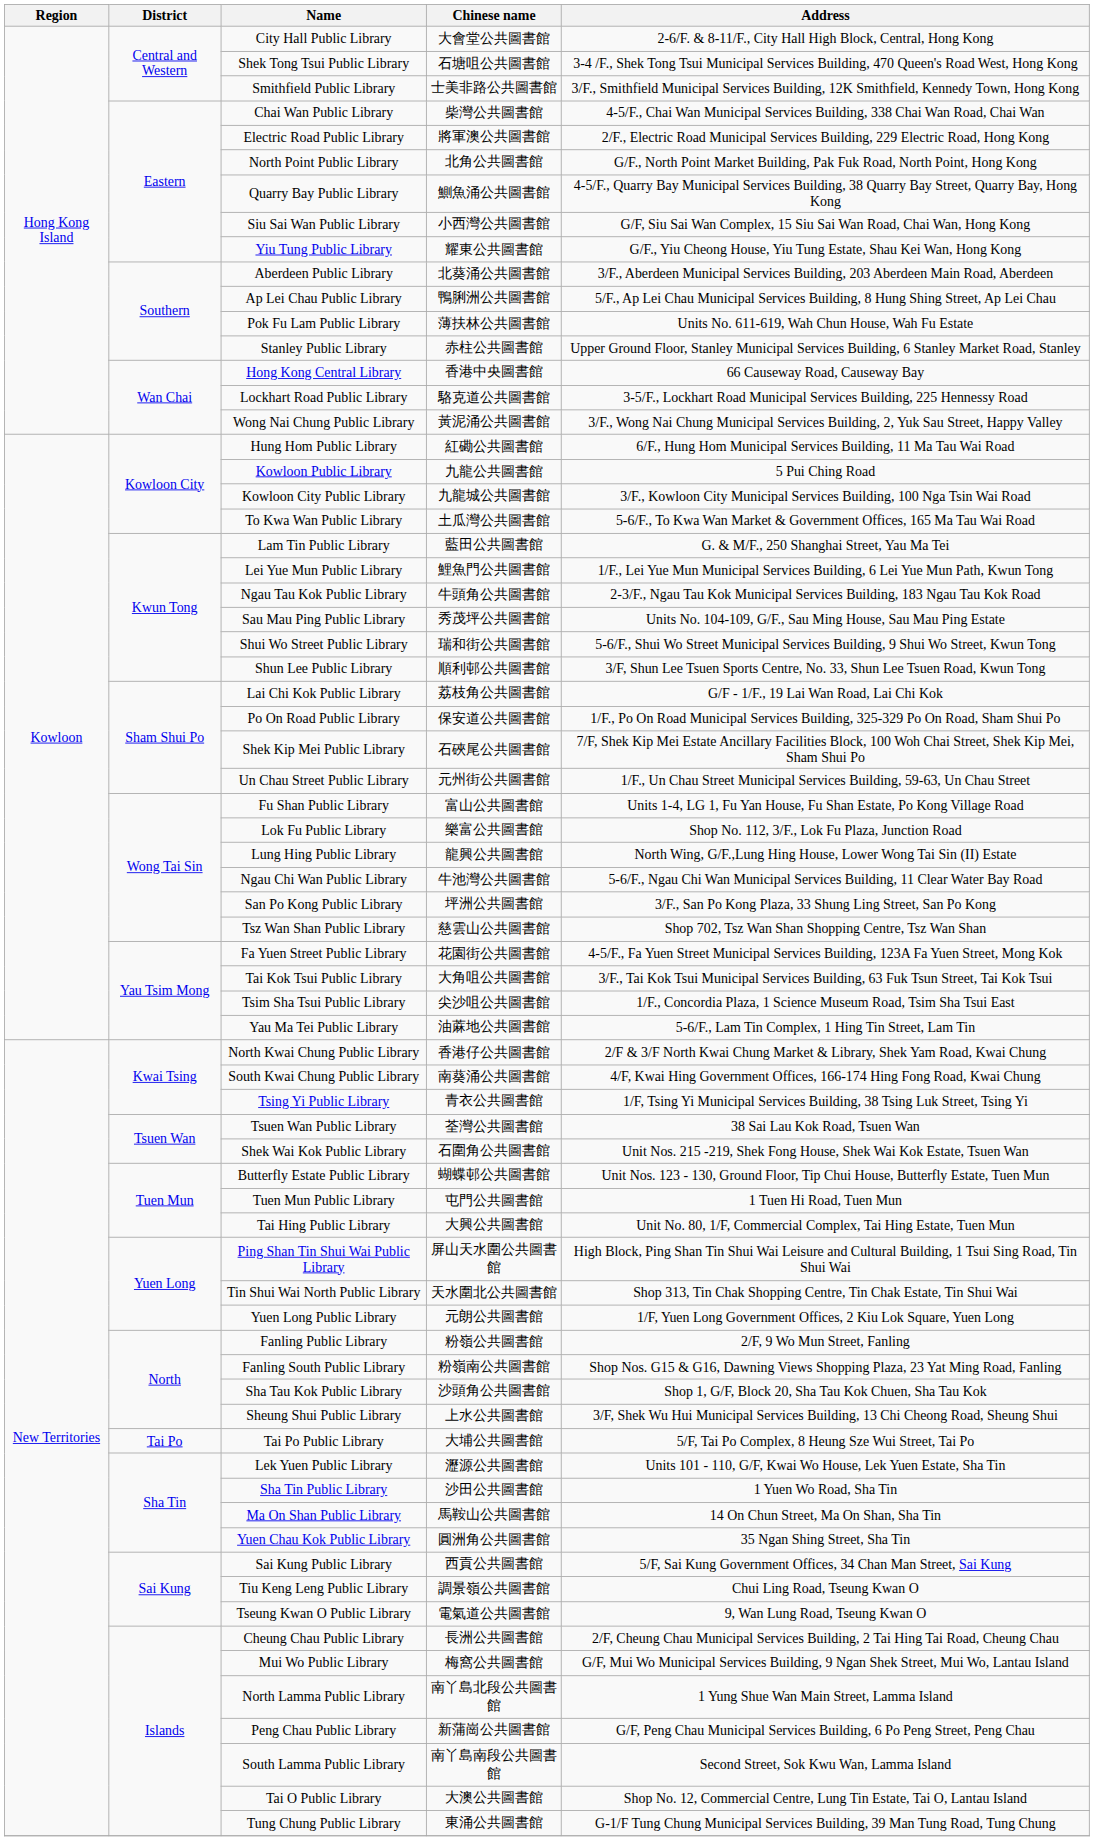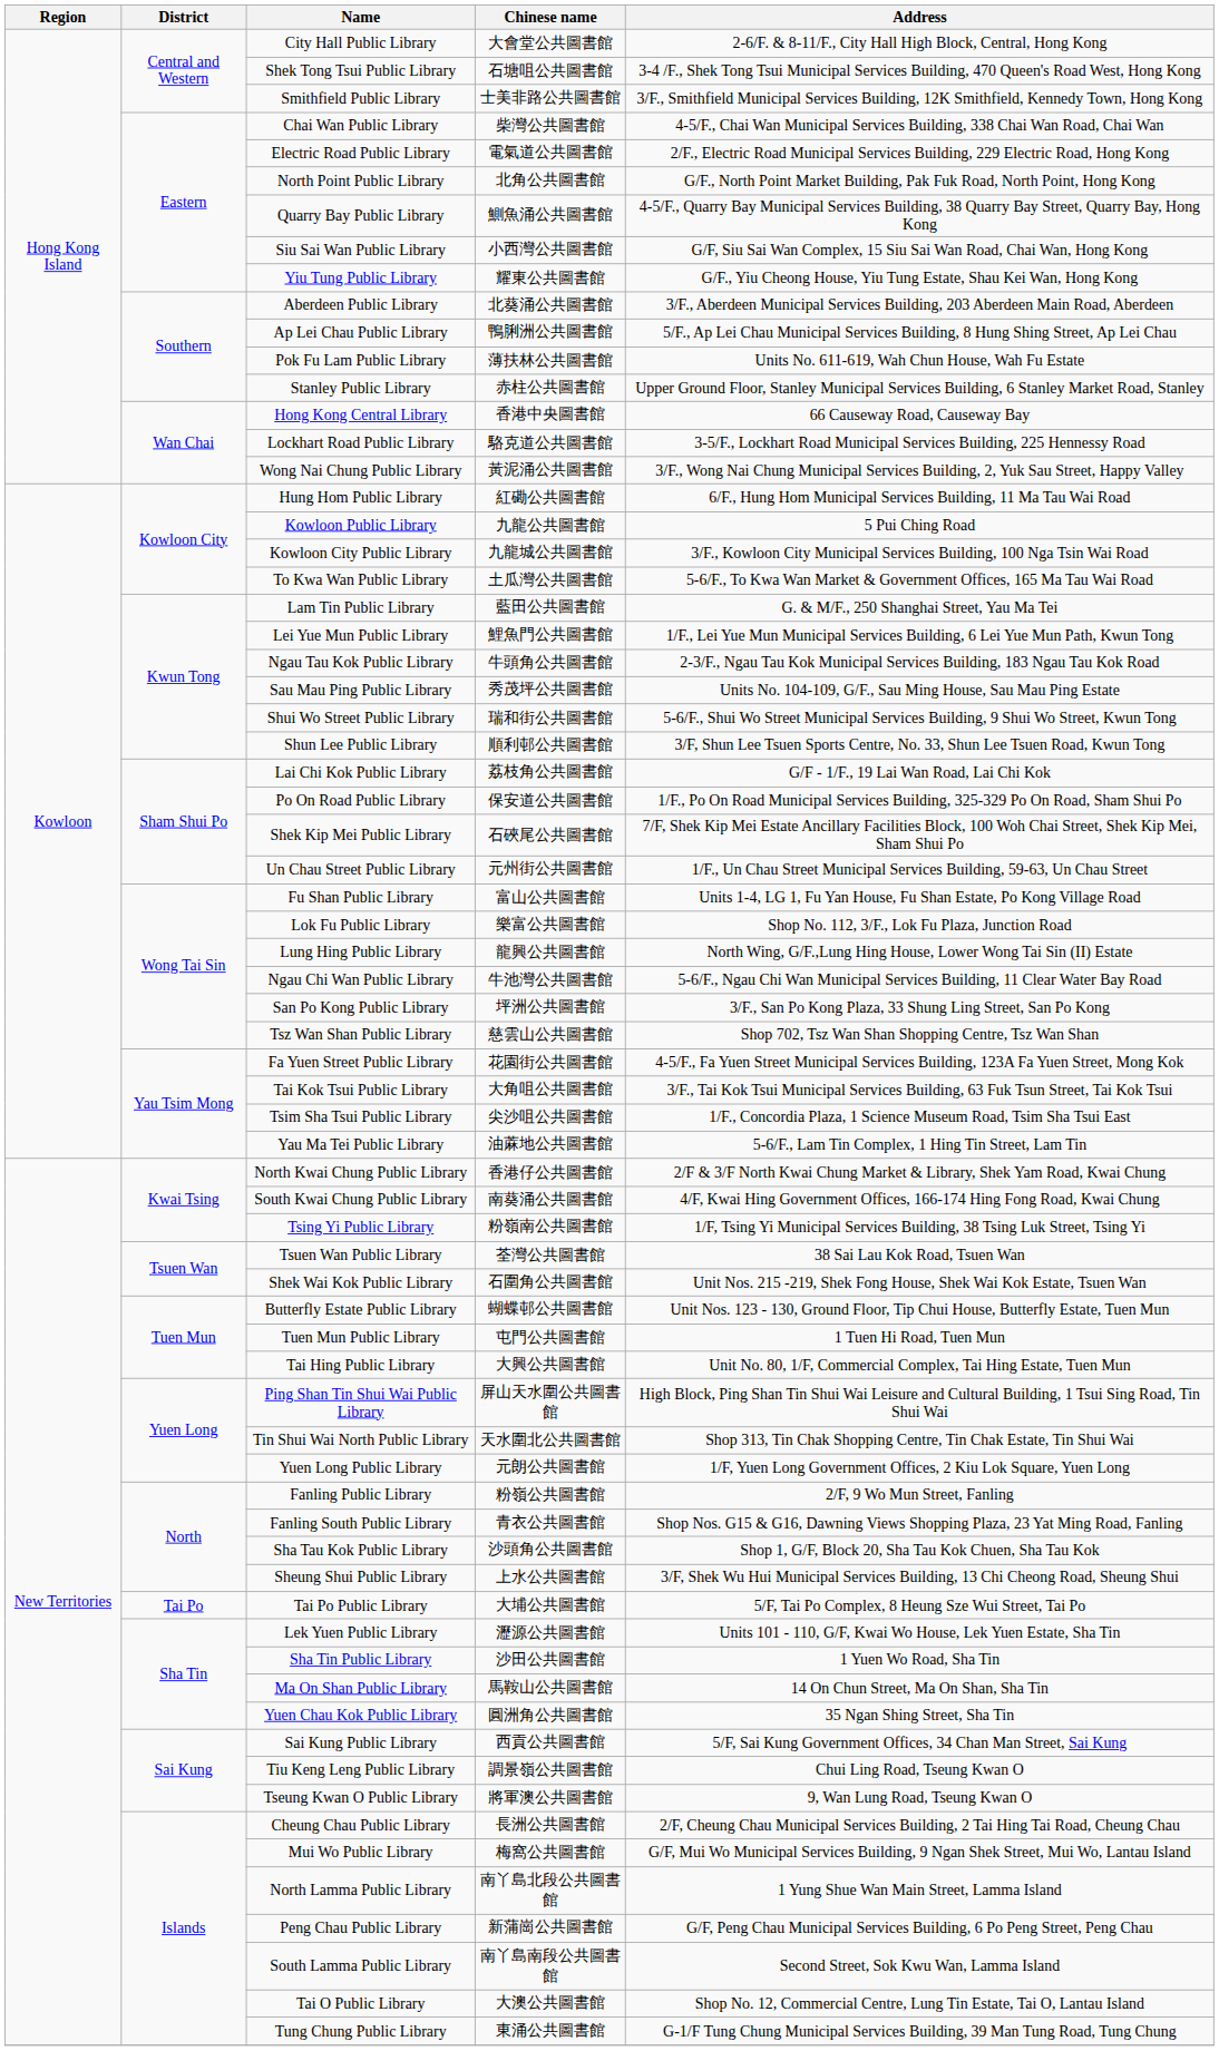Electric Road Public Library | Chinese name: 將軍澳公共圖書館 -> 電氣道公共圖書館
Tsing Yi Public Library | Chinese name: 青衣公共圖書館 -> 粉嶺南公共圖書館
Fanling South Public Library | Chinese name: 粉嶺南公共圖書館 -> 青衣公共圖書館
Tseung Kwan O Public Library | Chinese name: 電氣道公共圖書館 -> 將軍澳公共圖書館
